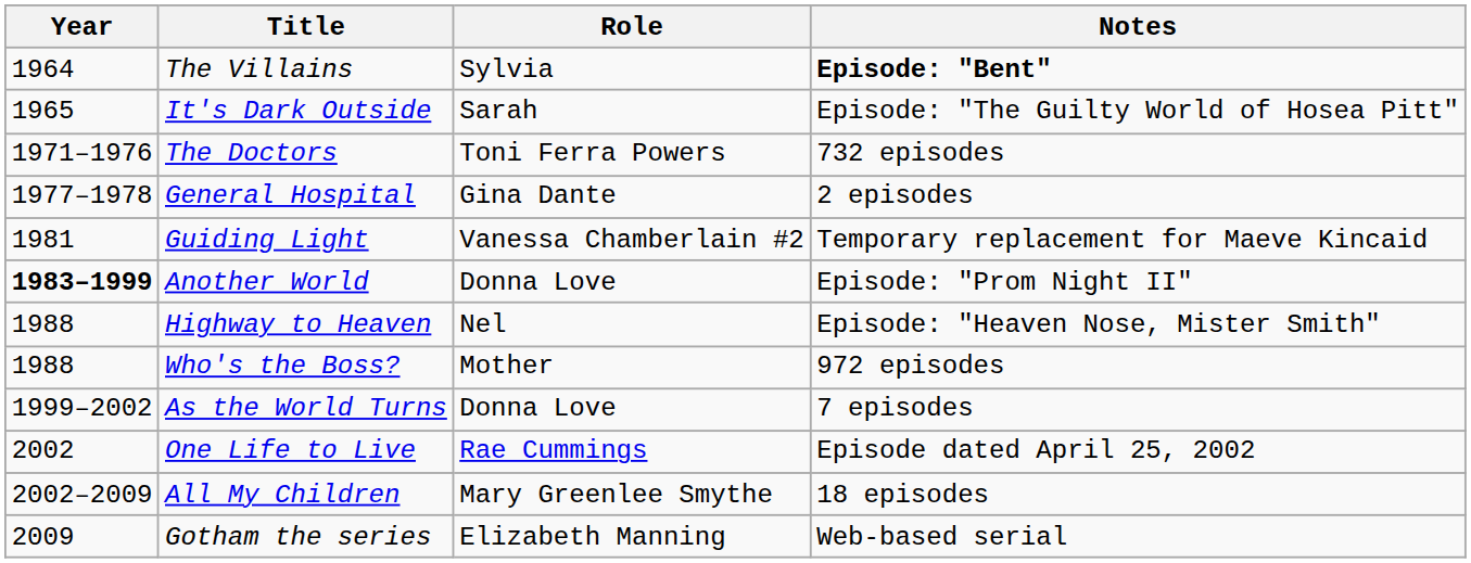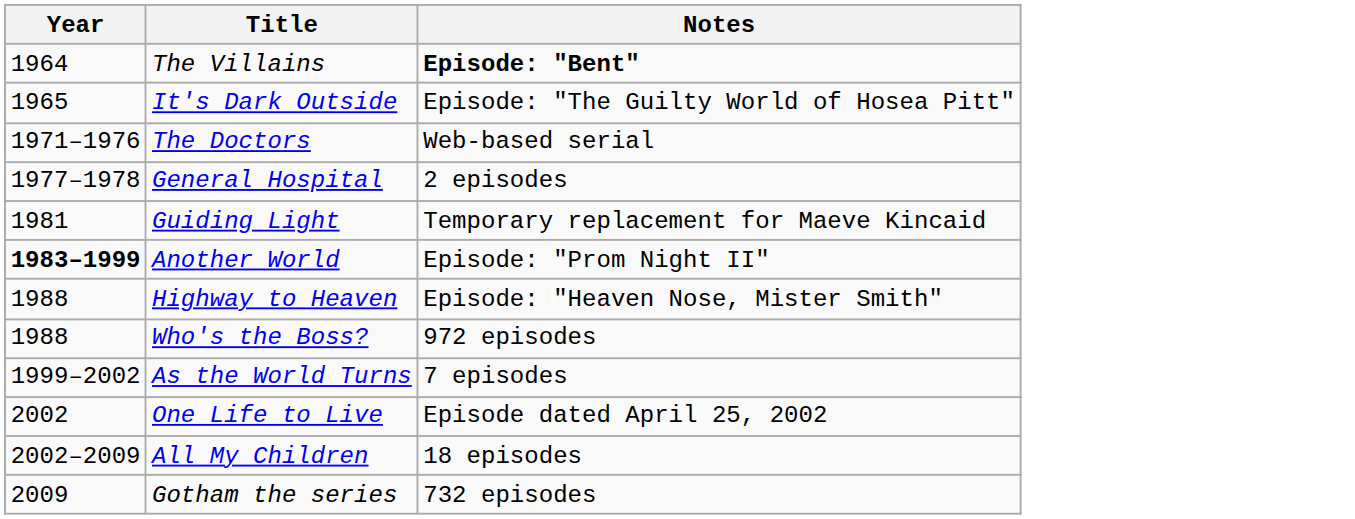- column: Role | Sylvia | Sarah | Toni Ferra Powers | Gina Dante | Vanessa Chamberlain #2 | Donna Love | Nel | Mother | Donna Love | Rae Cummings | Mary Greenlee Smythe | Elizabeth Manning
The Doctors | Notes: 732 episodes -> Web-based serial
Gotham the series | Notes: Web-based serial -> 732 episodes
